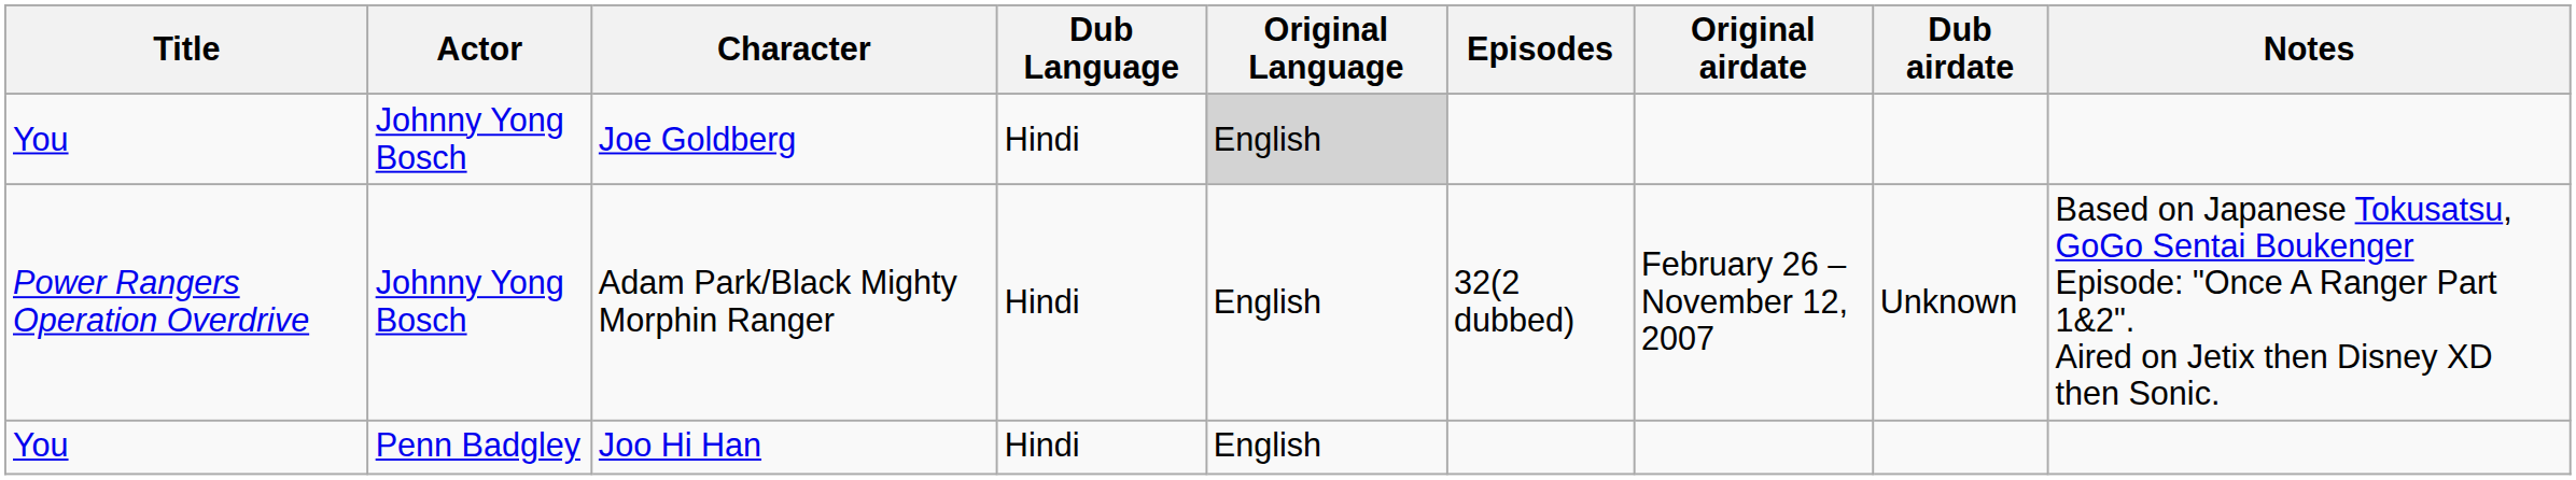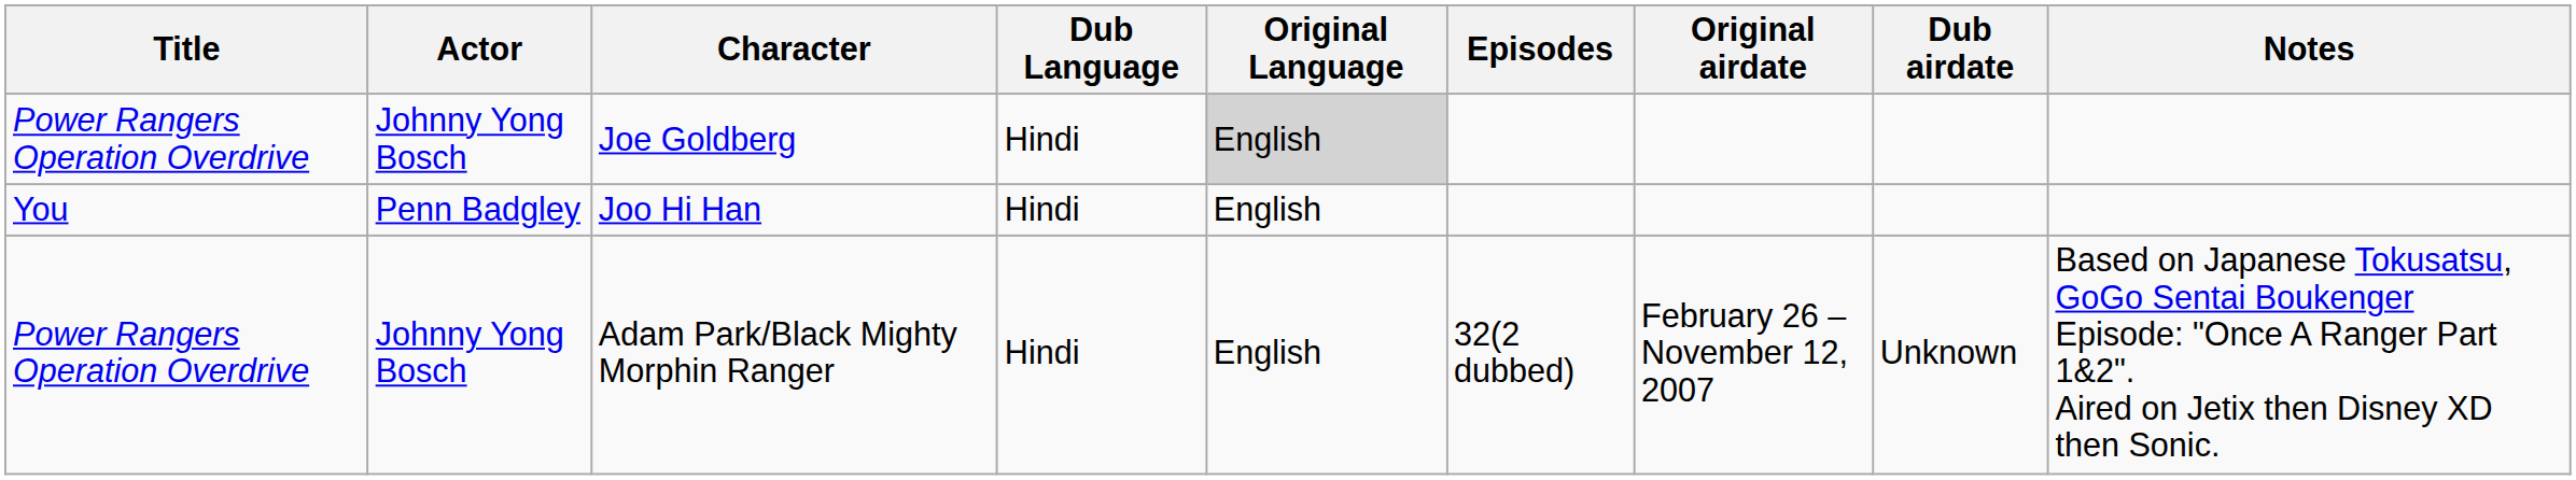Joe Goldberg | Title: You -> Power Rangers Operation Overdrive
rows swapped: Joo Hi Han <-> Adam Park/Black Mighty Morphin Ranger
